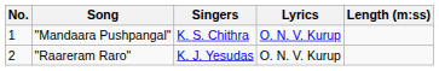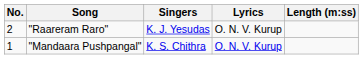rows swapped: "Mandaara Pushpangal" <-> "Raareram Raro"
